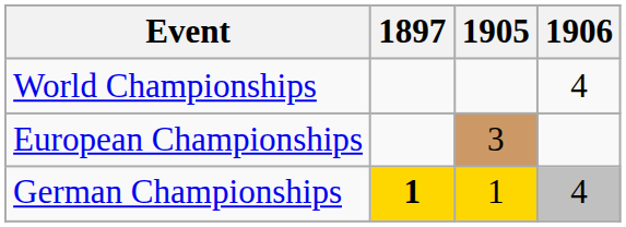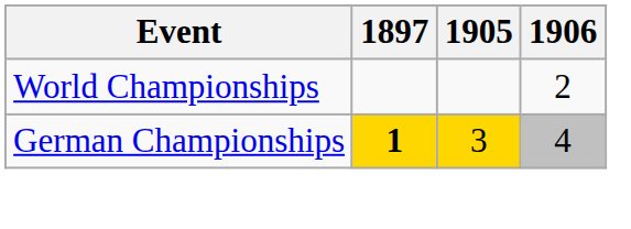World Championships | 1906: 4 -> 2
- row: European Championships | 3
German Championships | 1905: 1 -> 3
